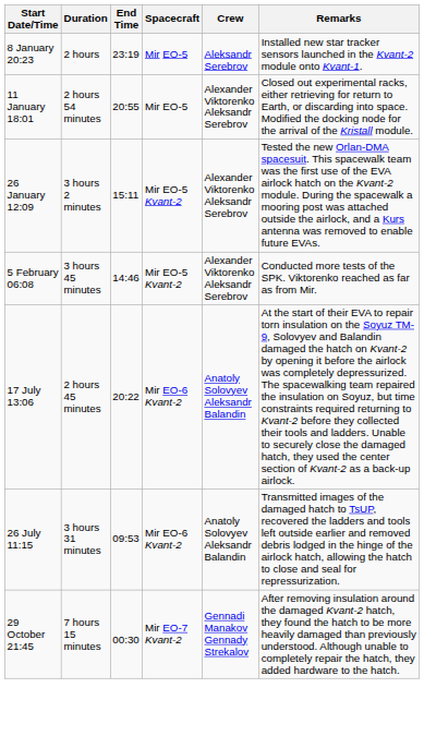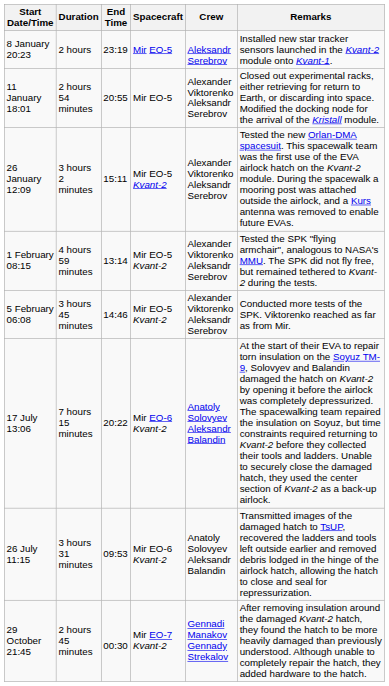+ row: 1 February 08:15 | 4 hours 59 minutes | 13:14 | Mir EO-5 Kvant-2 | Alexander Viktorenko Aleksandr Serebrov | Tested the SPK "flying armchair", analogous to NASA's MMU. The SPK did not fly free, but remained tethered to Kvant-2 during the tests.
17 July 13:06 | Duration: 2 hours 45 minutes -> 7 hours 15 minutes
29 October 21:45 | Duration: 7 hours 15 minutes -> 2 hours 45 minutes
